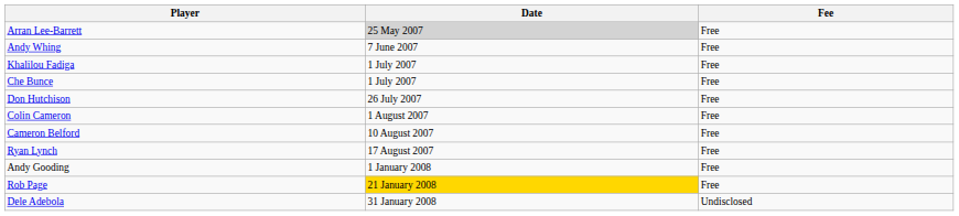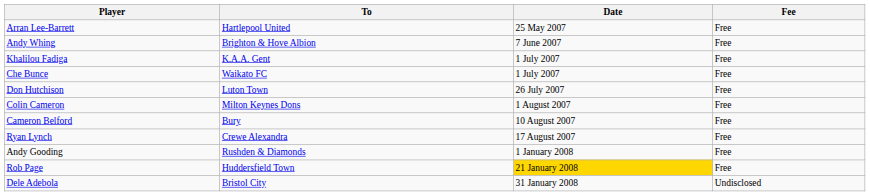+ column: To | Hartlepool United | Brighton & Hove Albion | K.A.A. Gent | Waikato FC | Luton Town | Milton Keynes Dons | Bury | Crewe Alexandra | Rushden & Diamonds | Huddersfield Town | Bristol City
Arran Lee-Barrett | Date: lightgrey background -> no background
